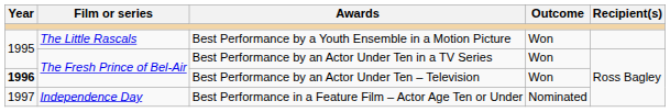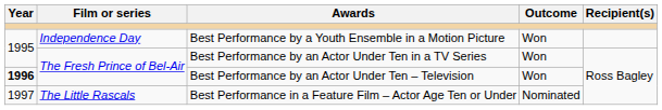Best Performance by a Youth Ensemble in a Motion Picture | Film or series: The Little Rascals -> Independence Day
Best Performance in a Feature Film – Actor Age Ten or Under | Film or series: Independence Day -> The Little Rascals
